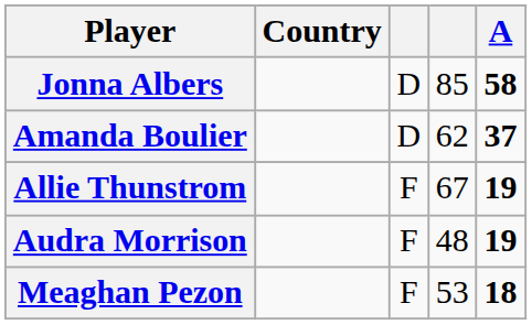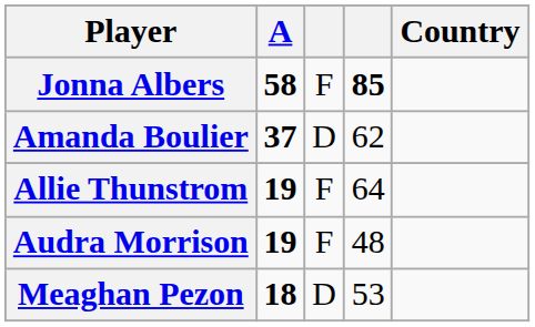columns swapped: Country <-> A
Jonna Albers | column 3: D -> F
Jonna Albers | column 4: normal -> bold
Allie Thunstrom | column 4: 67 -> 64
Meaghan Pezon | column 3: F -> D
